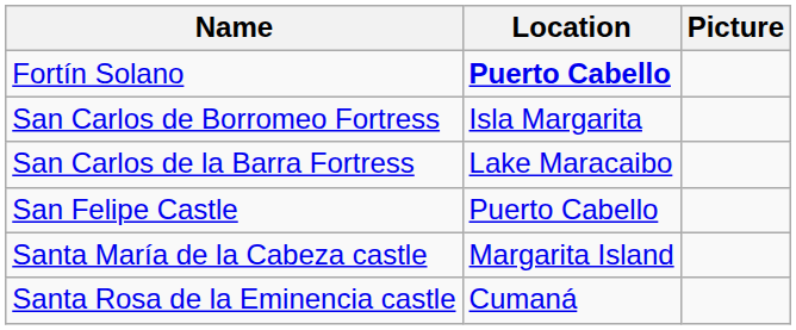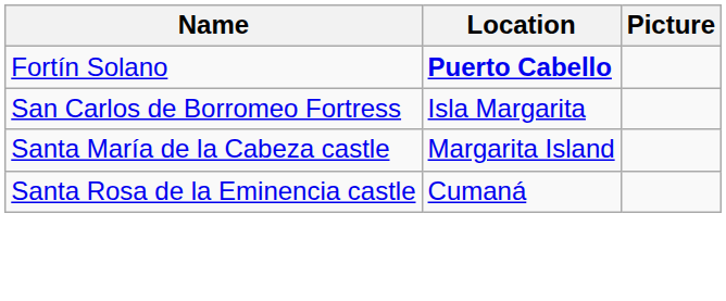- row: San Carlos de la Barra Fortress | Lake Maracaibo
- row: San Felipe Castle | Puerto Cabello
